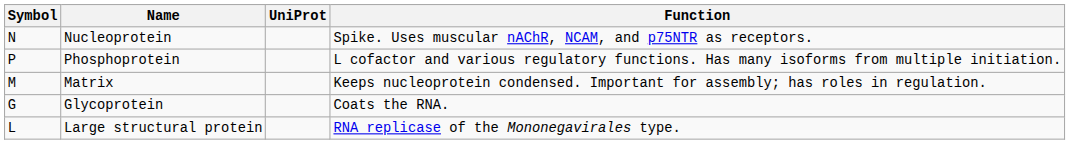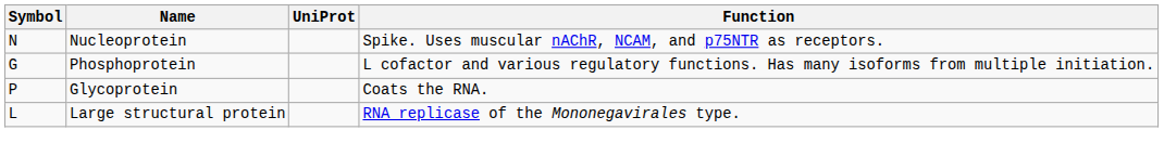Phosphoprotein | Symbol: P -> G
- row: M | Matrix | Keeps nucleoprotein condensed. Important for assembly; has roles in regulation.
Glycoprotein | Symbol: G -> P
